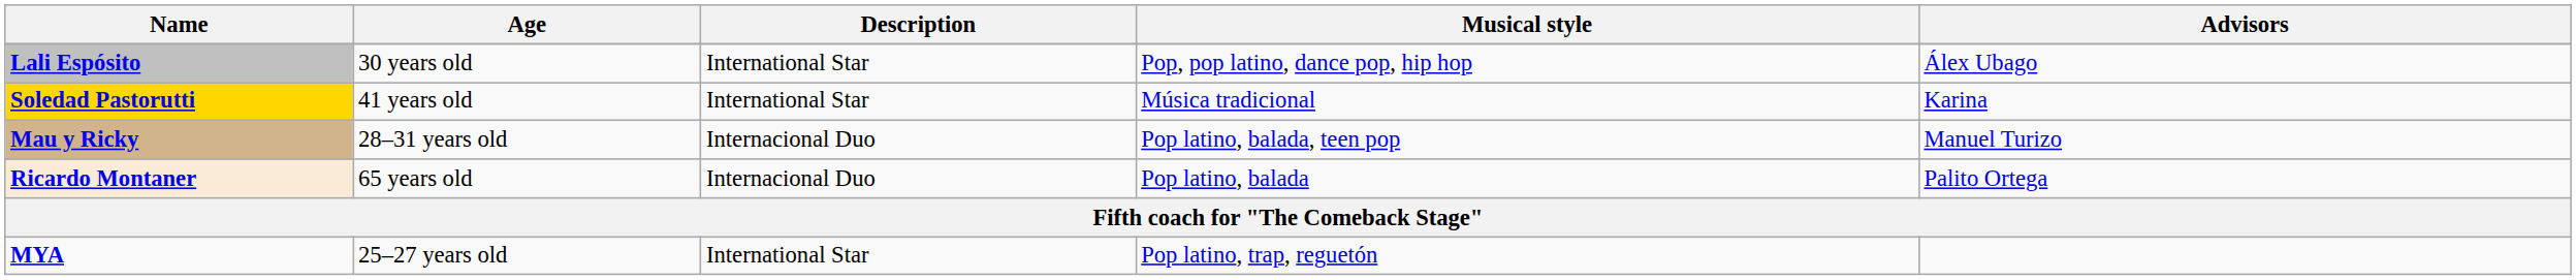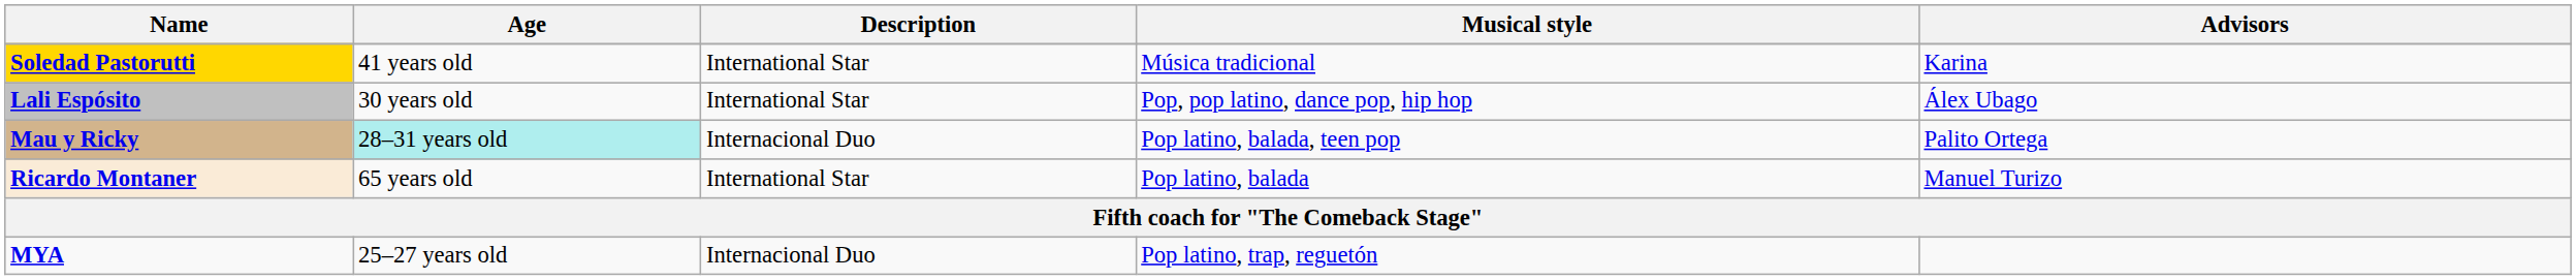rows swapped: Soledad Pastorutti <-> Lali Espósito
Mau y Ricky | Age: no background -> paleturquoise background
Mau y Ricky | Advisors: Manuel Turizo -> Palito Ortega
Ricardo Montaner | Description: Internacional Duo -> International Star
Ricardo Montaner | Advisors: Palito Ortega -> Manuel Turizo
MYA | Description: International Star -> Internacional Duo
